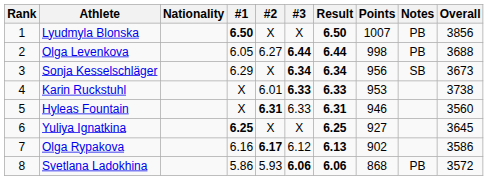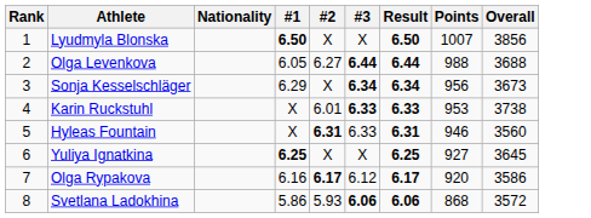- column: Notes | PB | PB | SB | PB
Olga Levenkova | Points: 998 -> 988
Olga Rypakova | Result: 6.13 -> 6.17
Olga Rypakova | Points: 902 -> 920
